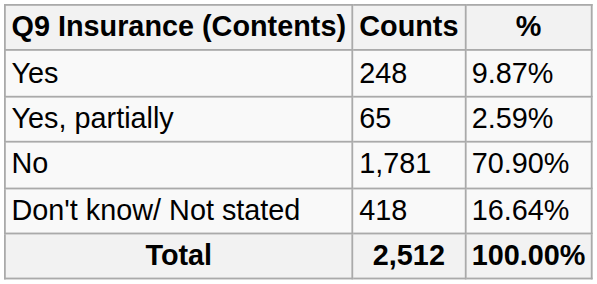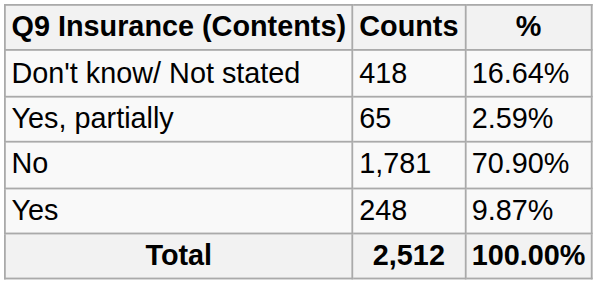rows swapped: Yes <-> Don't know/ Not stated
